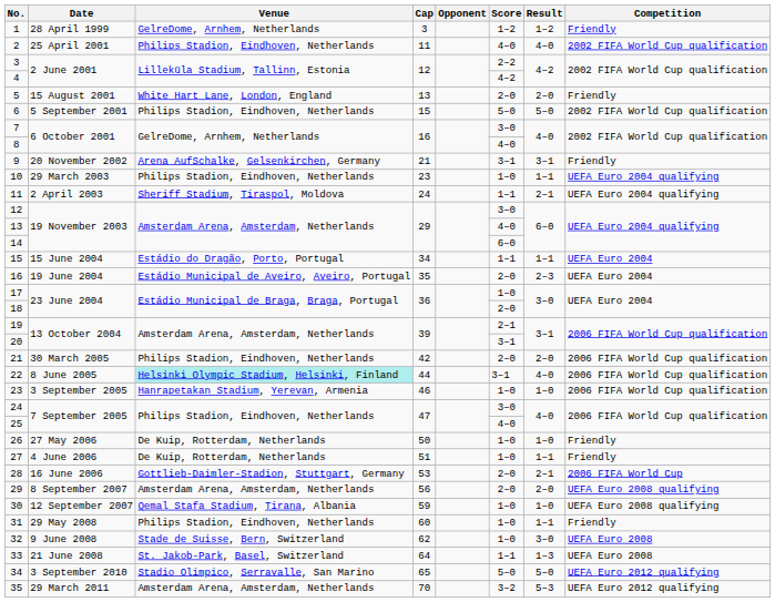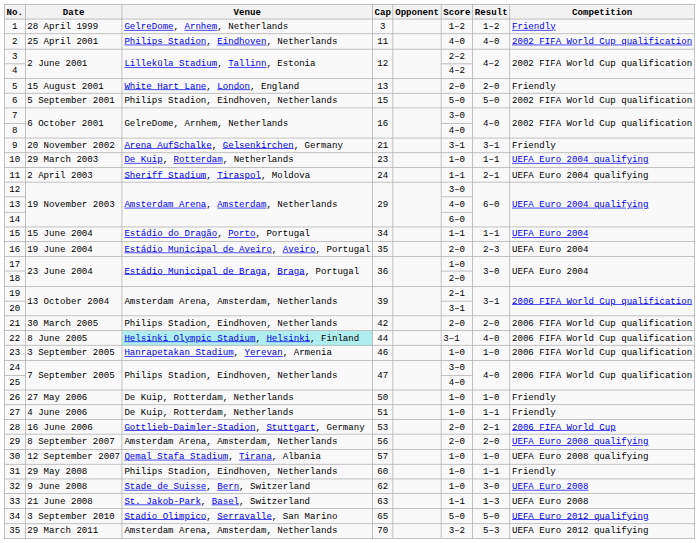10 | Venue: Philips Stadion, Eindhoven, Netherlands -> De Kuip, Rotterdam, Netherlands
30 | Cap: 59 -> 57
33 | Cap: 64 -> 63
